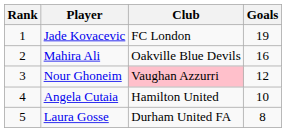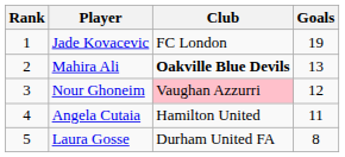Mahira Ali | Club: normal -> bold
Mahira Ali | Goals: 16 -> 13
Angela Cutaia | Goals: 10 -> 11
